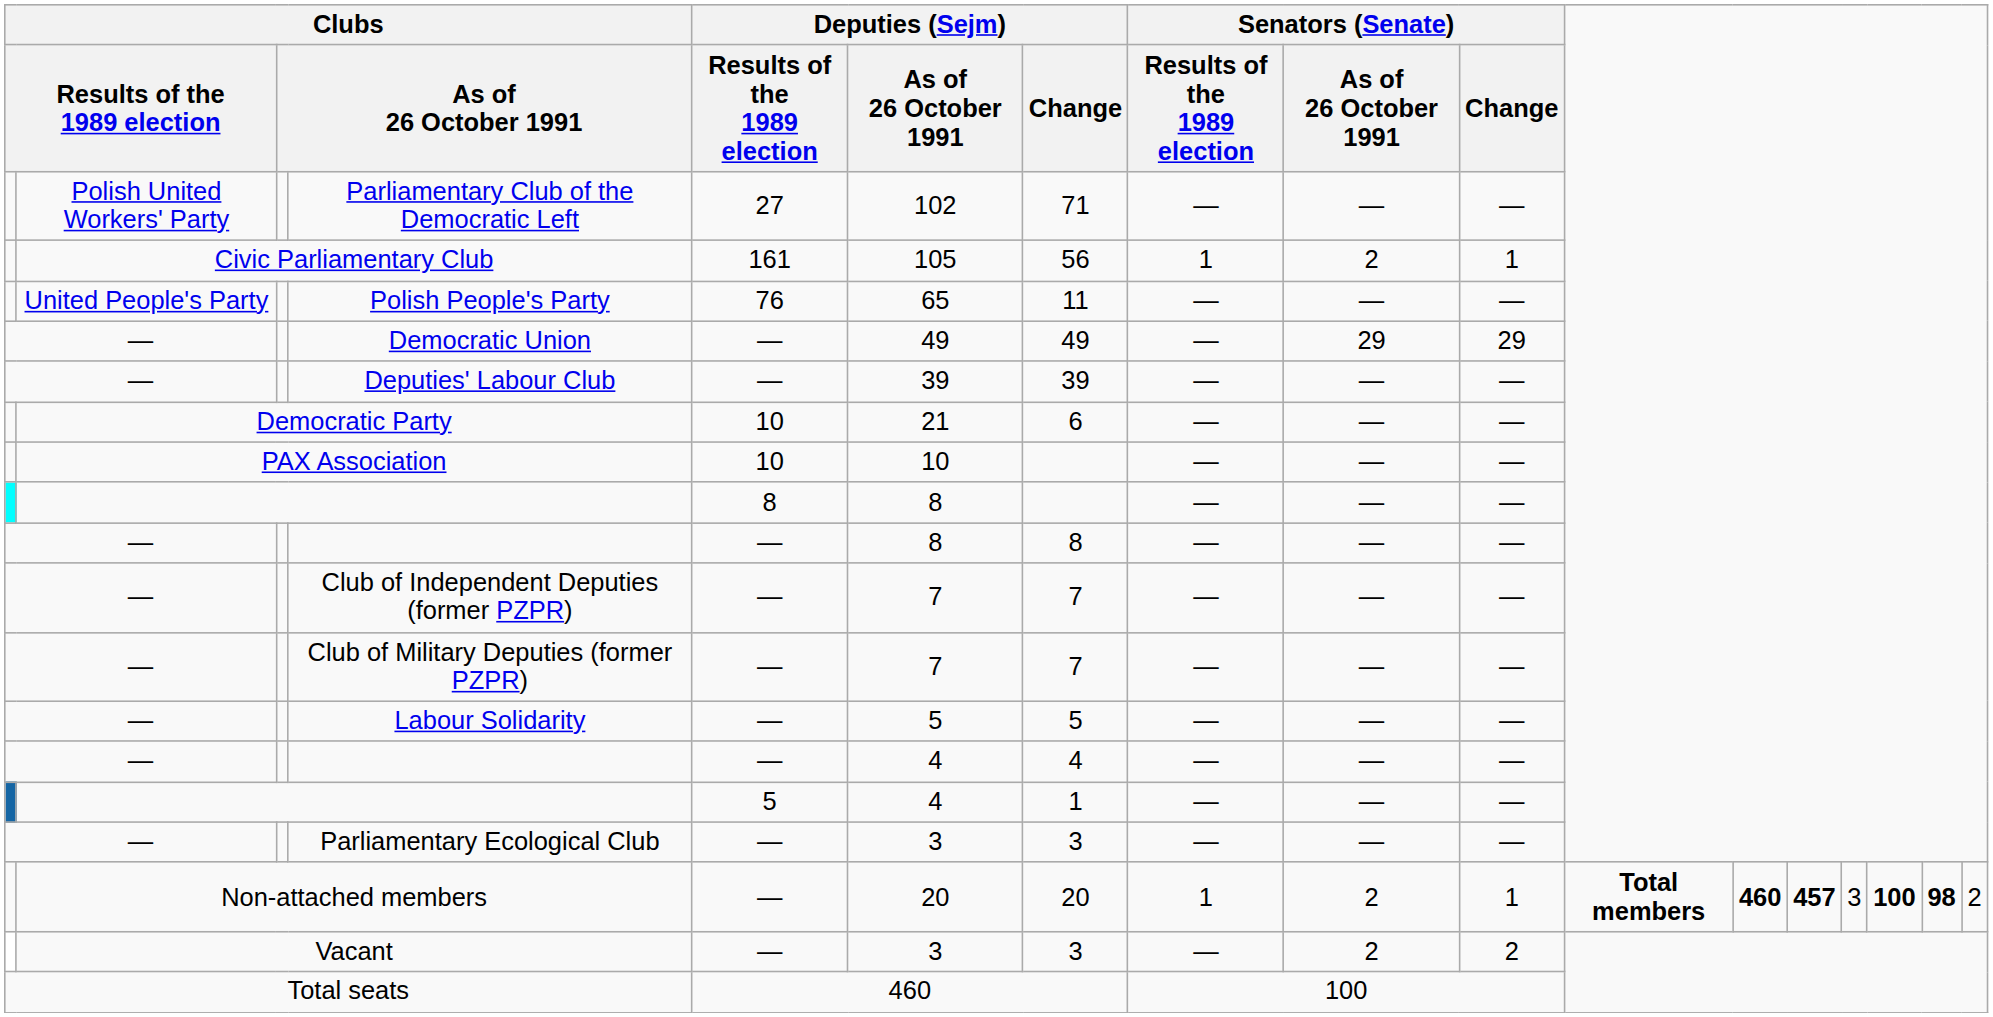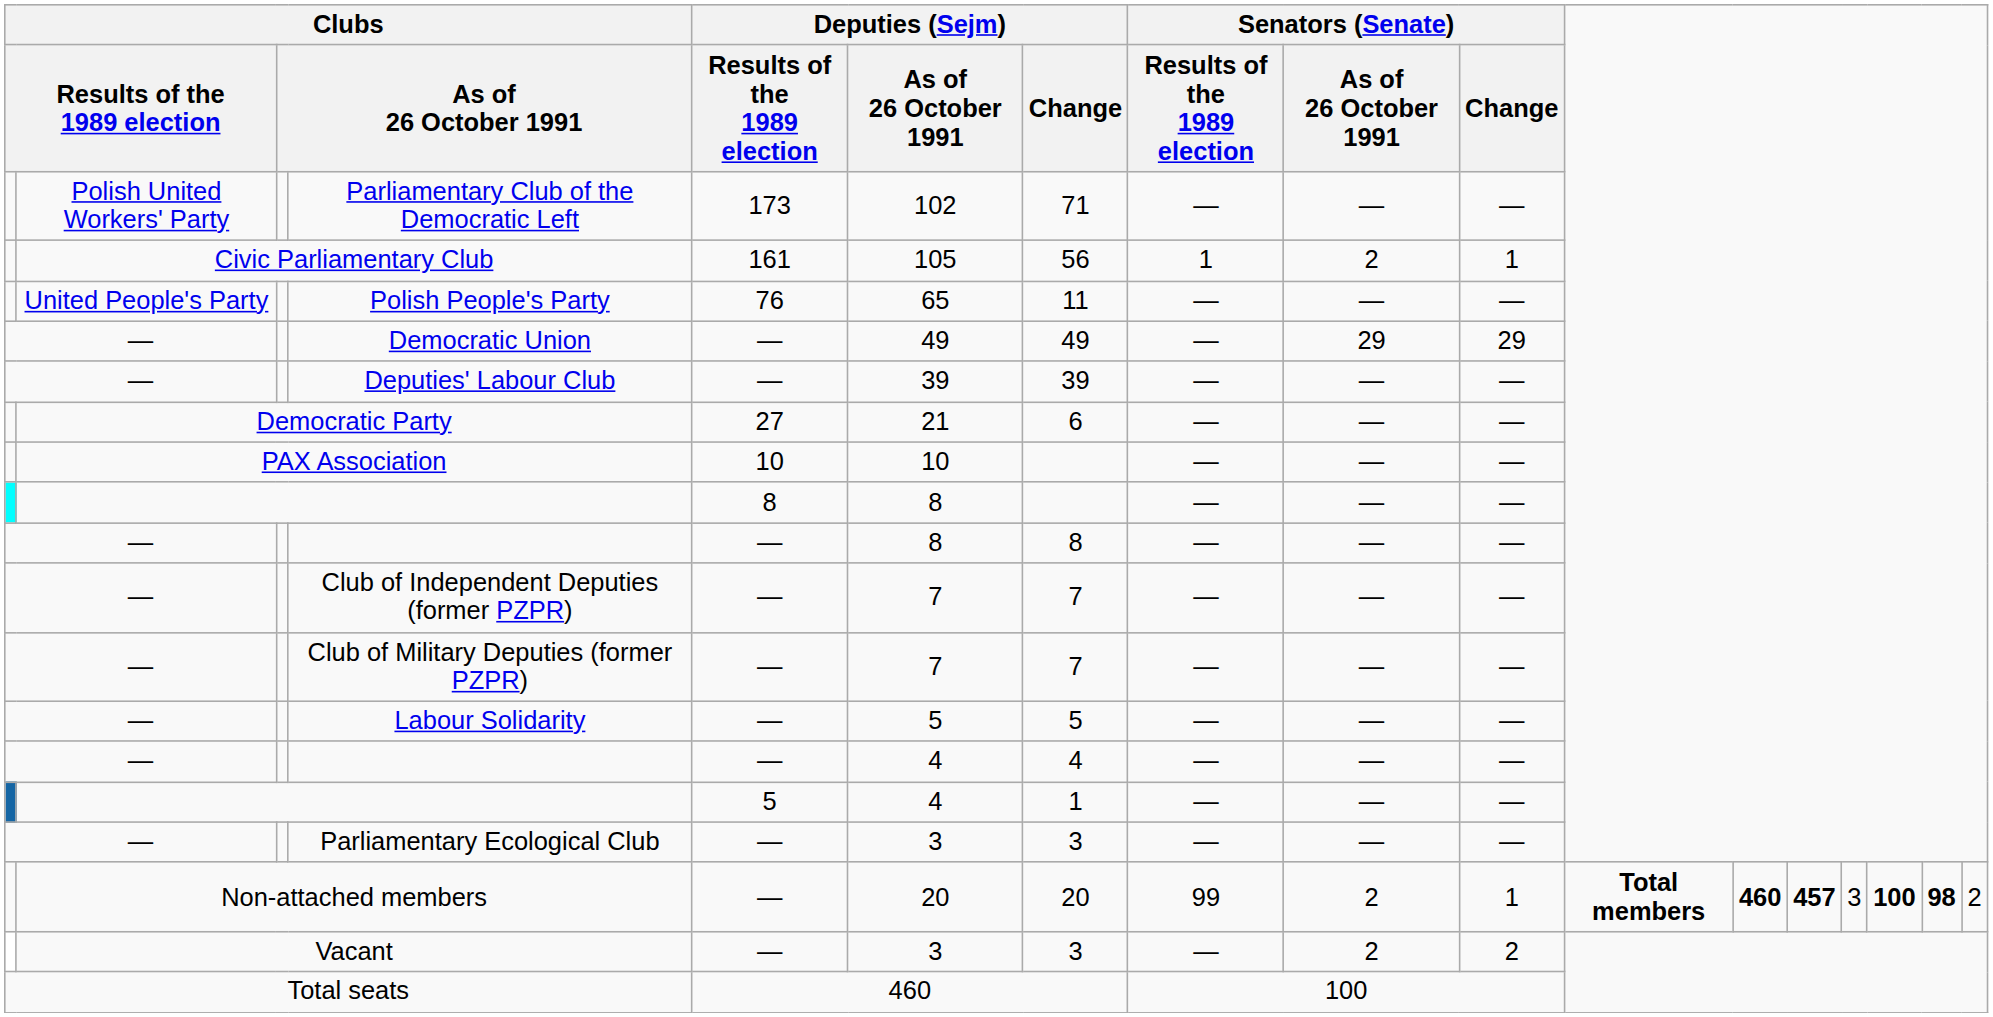Parliamentary Club of the Democratic Left | Deputies (Sejm) / Results of the 1989 election: 27 -> 173
Democratic Party | Deputies (Sejm) / Results of the 1989 election: 10 -> 27
Non-attached members | Senators (Senate) / Results of the 1989 election: 1 -> 99
